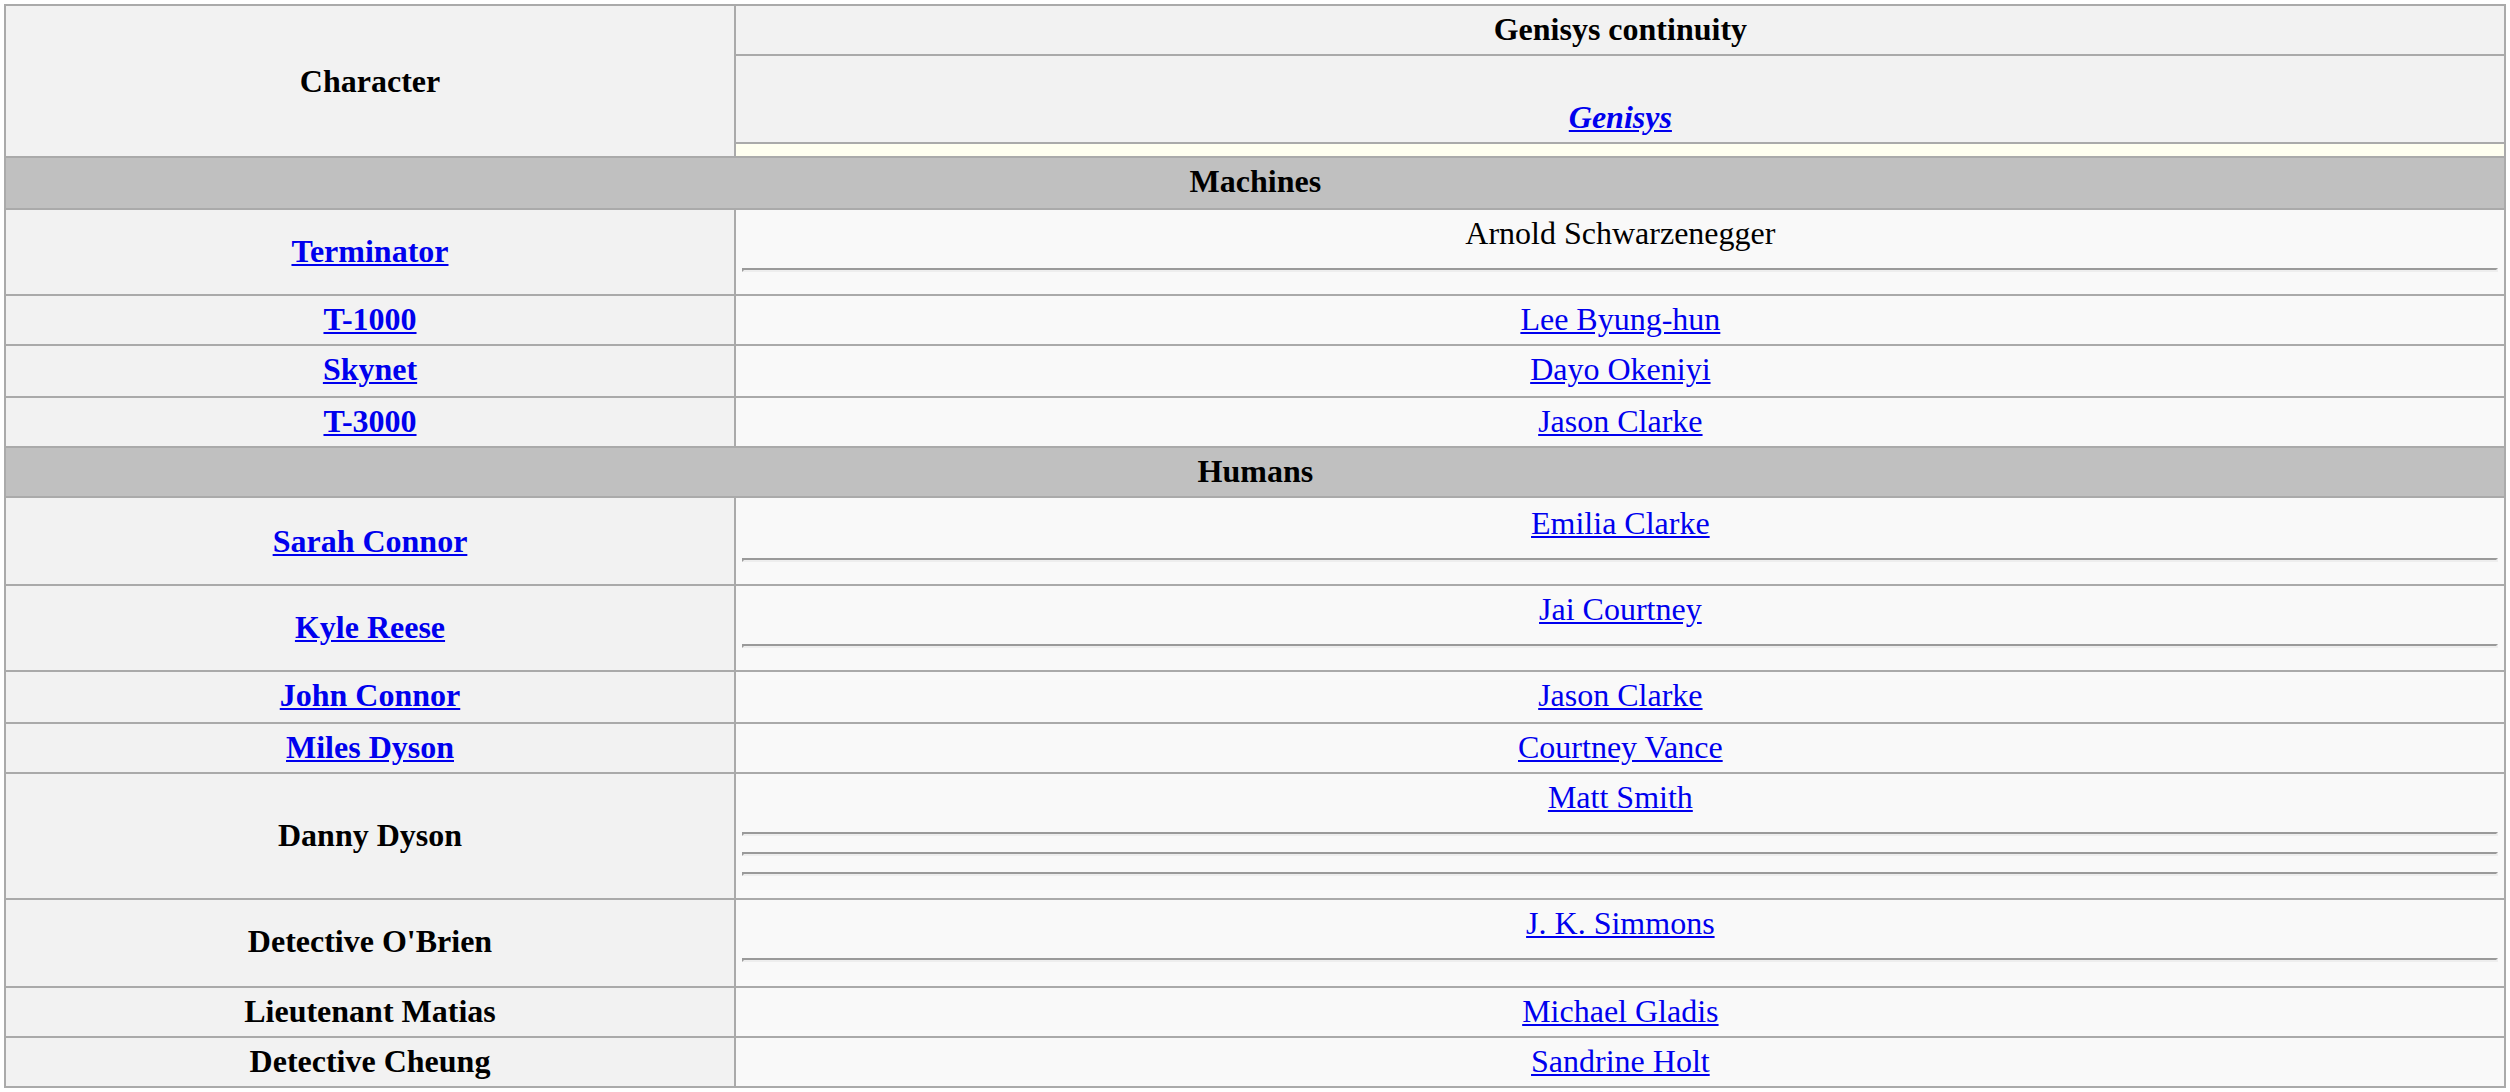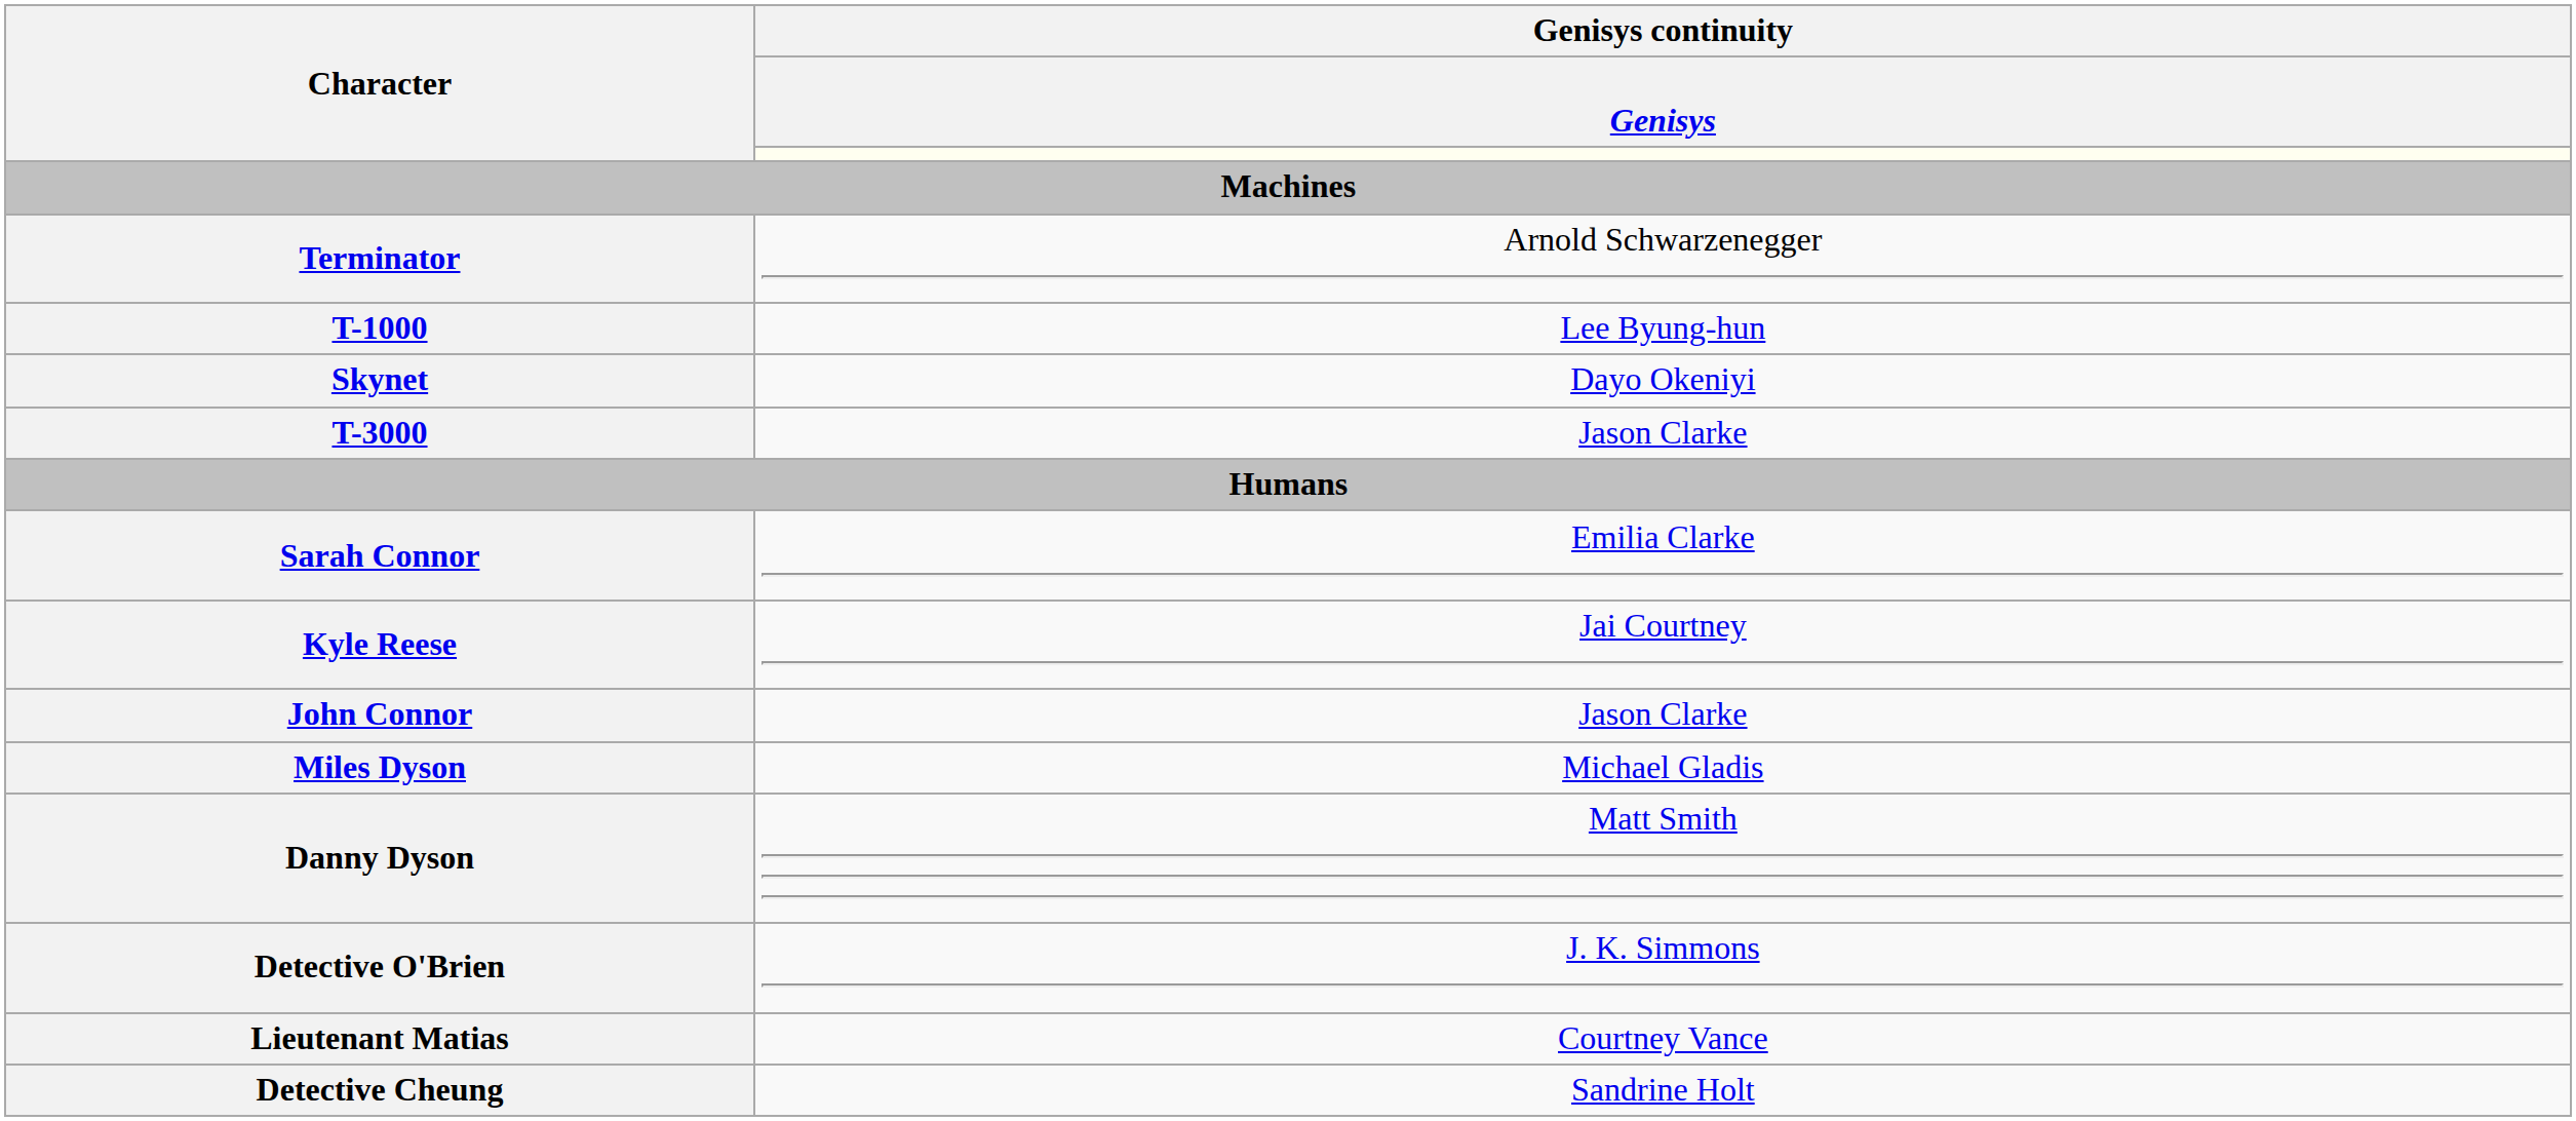Miles Dyson | Genisys continuity / Genisys: Courtney Vance -> Michael Gladis
Lieutenant Matias | Genisys continuity / Genisys: Michael Gladis -> Courtney Vance
